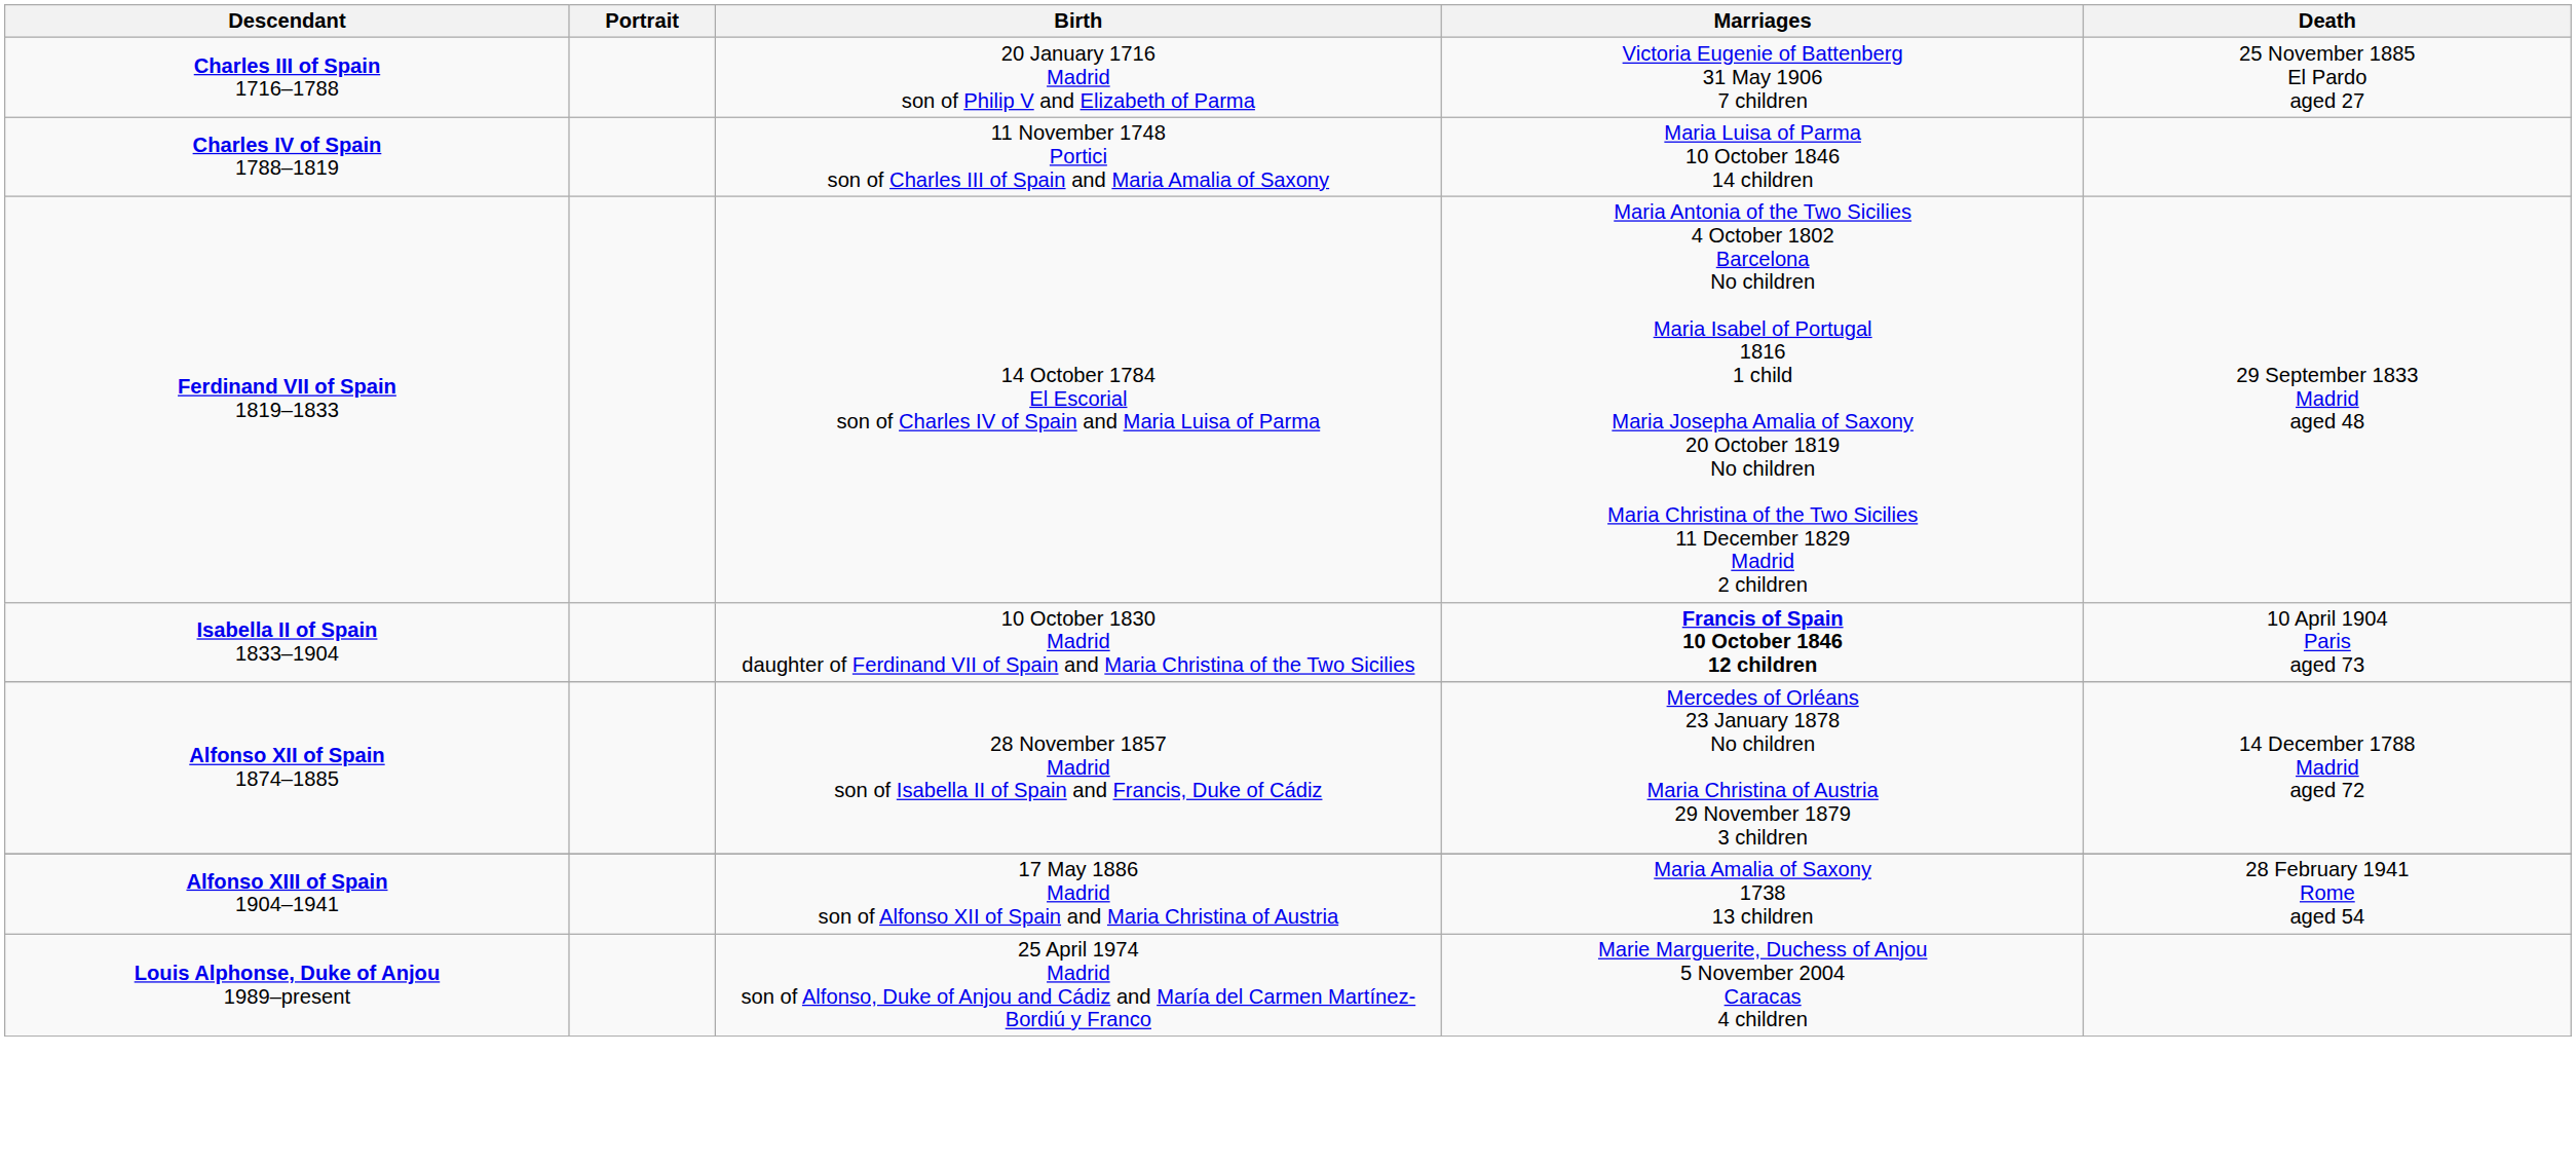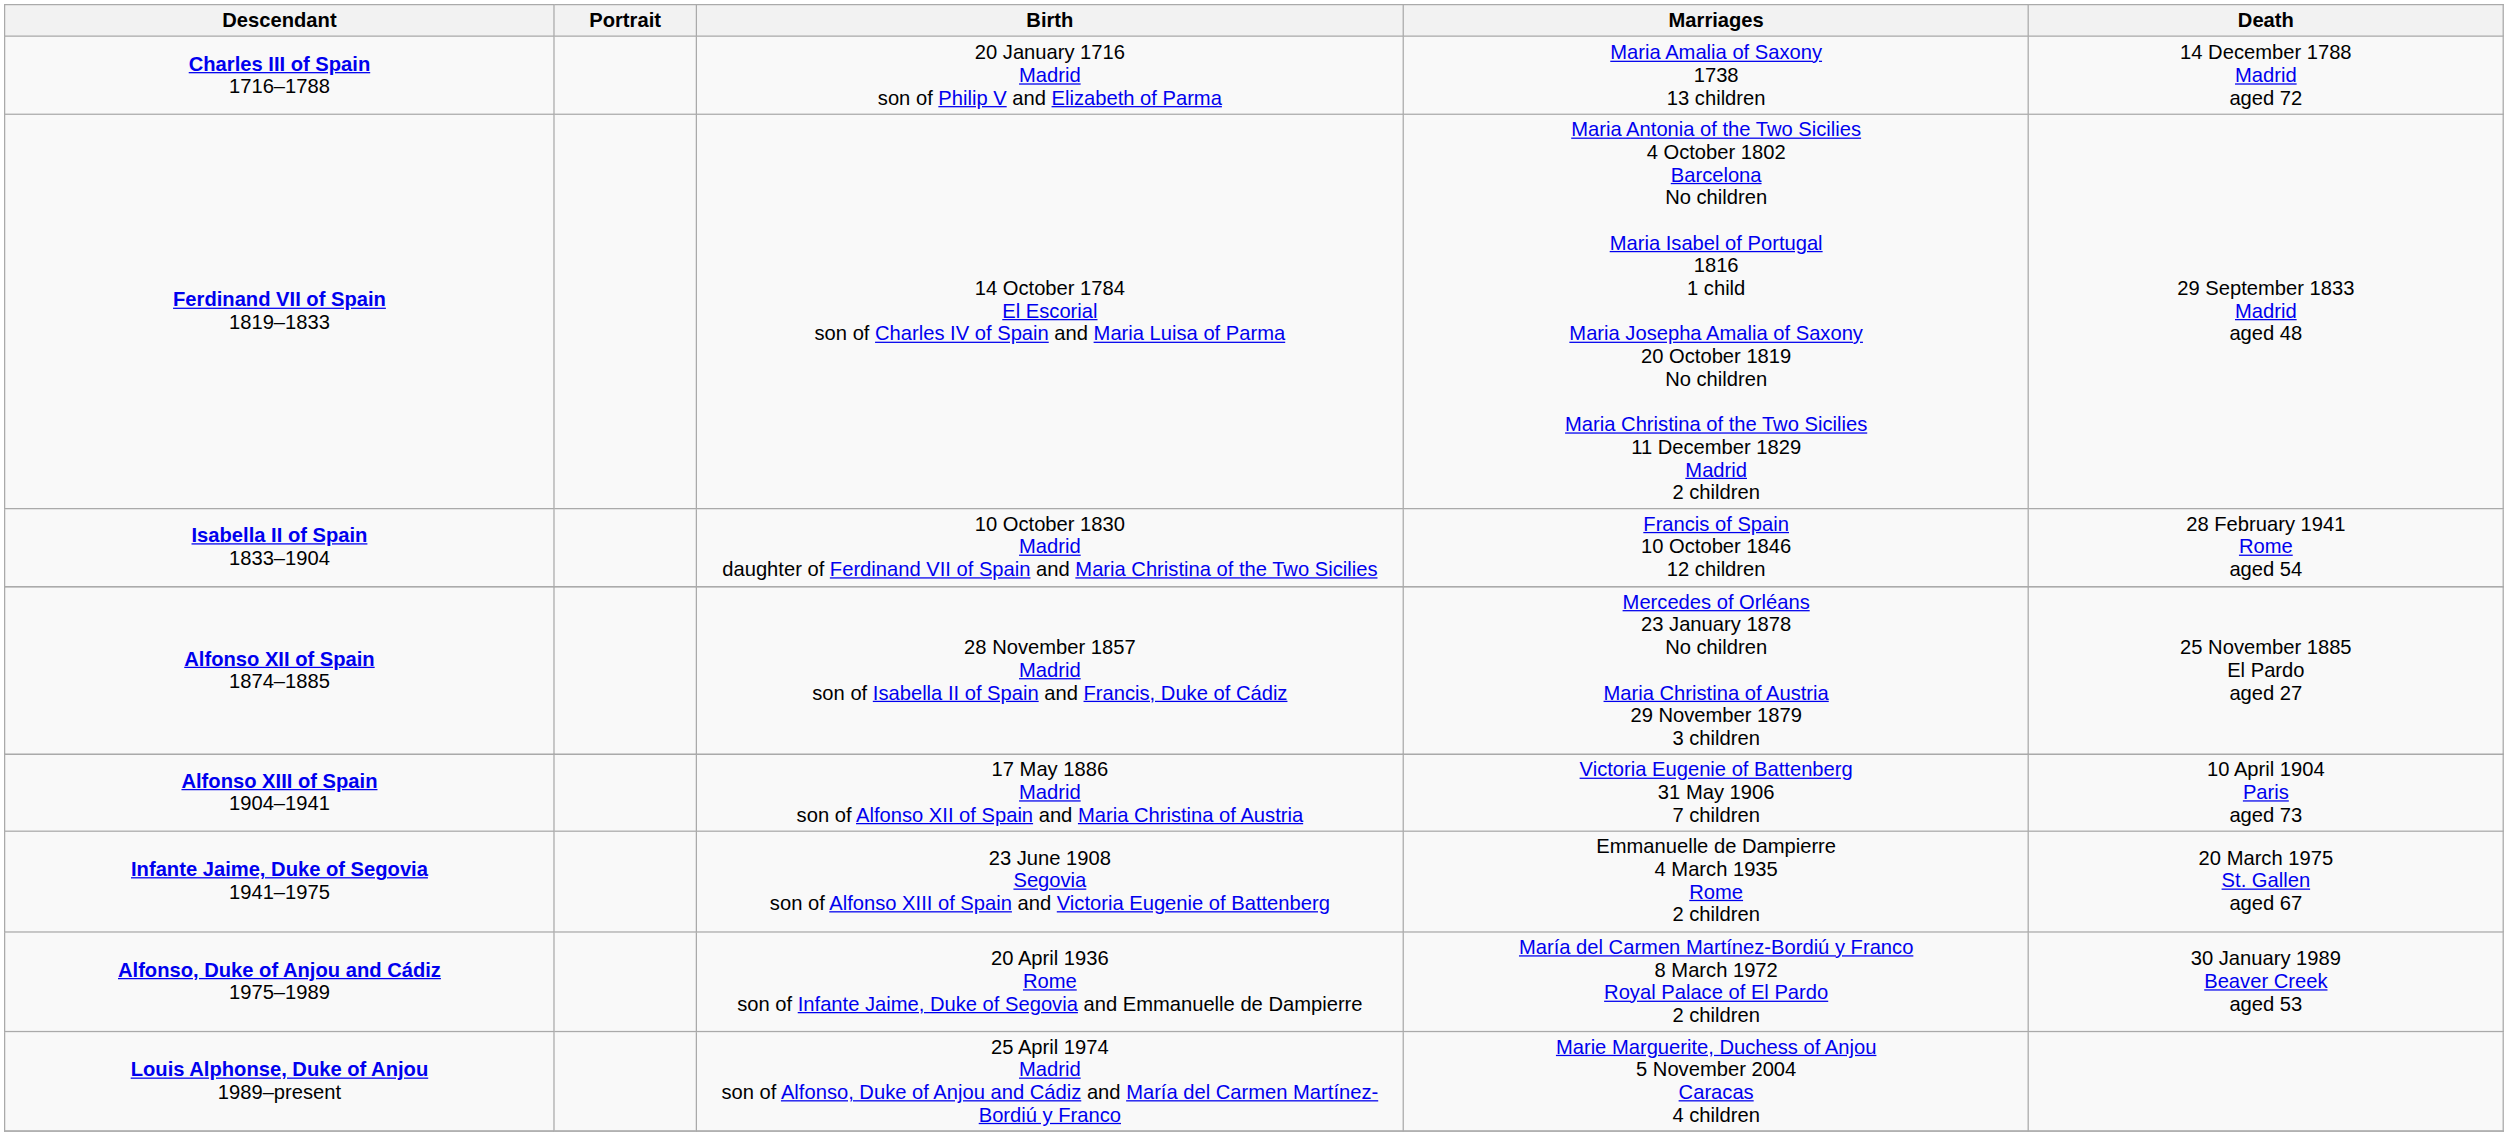Charles III of Spain 1716–1788 | Marriages: Victoria Eugenie of Battenberg 31 May 1906 7 children -> Maria Amalia of Saxony 1738 13 children
Charles III of Spain 1716–1788 | Death: 25 November 1885 El Pardo aged 27 -> 14 December 1788 Madrid aged 72
- row: Charles IV of Spain 1788–1819 | 11 November 1748 Portici son of Charles III of Spain and Maria Amalia of Saxony | Maria Luisa of Parma 10 October 1846 14 children
Isabella II of Spain 1833–1904 | Marriages: bold -> normal
Isabella II of Spain 1833–1904 | Death: 10 April 1904 Paris aged 73 -> 28 February 1941 Rome aged 54
Alfonso XII of Spain 1874–1885 | Death: 14 December 1788 Madrid aged 72 -> 25 November 1885 El Pardo aged 27
Alfonso XIII of Spain 1904–1941 | Marriages: Maria Amalia of Saxony 1738 13 children -> Victoria Eugenie of Battenberg 31 May 1906 7 children
Alfonso XIII of Spain 1904–1941 | Death: 28 February 1941 Rome aged 54 -> 10 April 1904 Paris aged 73
+ row: Infante Jaime, Duke of Segovia 1941–1975 | 23 June 1908 Segovia son of Alfonso XIII of Spain and Victoria Eugenie of Battenberg | Emmanuelle de Dampierre 4 March 1935 Rome 2 children | 20 March 1975 St. Gallen aged 67
+ row: Alfonso, Duke of Anjou and Cádiz 1975–1989 | 20 April 1936 Rome son of Infante Jaime, Duke of Segovia and Emmanuelle de Dampierre | María del Carmen Martínez-Bordiú y Franco 8 March 1972 Royal Palace of El Pardo 2 children | 30 January 1989 Beaver Creek aged 53
